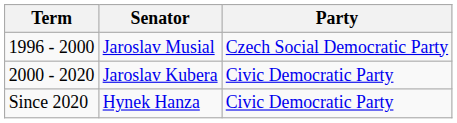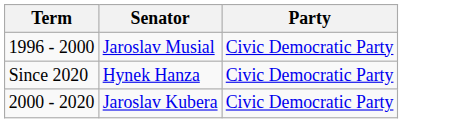Jaroslav Musial | Party: Czech Social Democratic Party -> Civic Democratic Party
rows swapped: Jaroslav Kubera <-> Hynek Hanza
